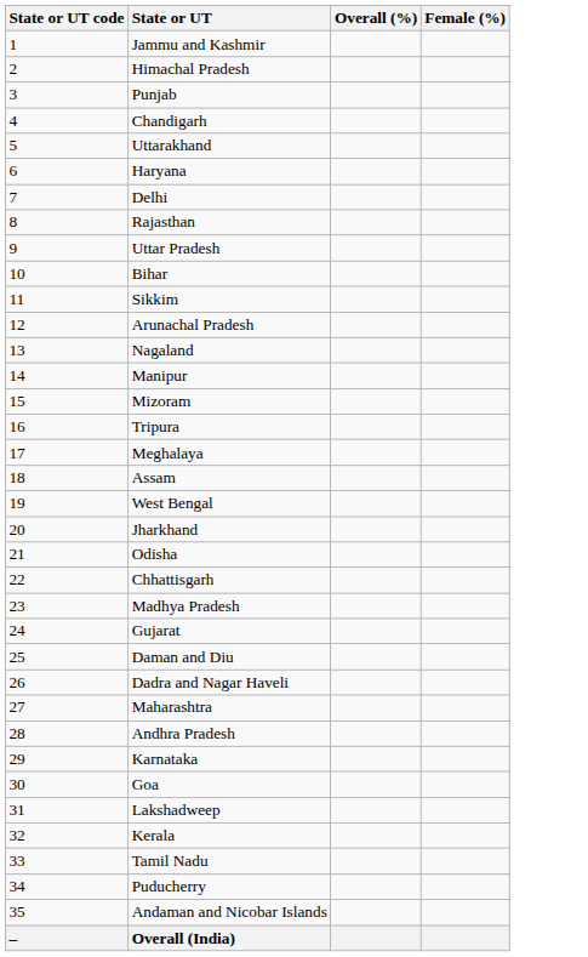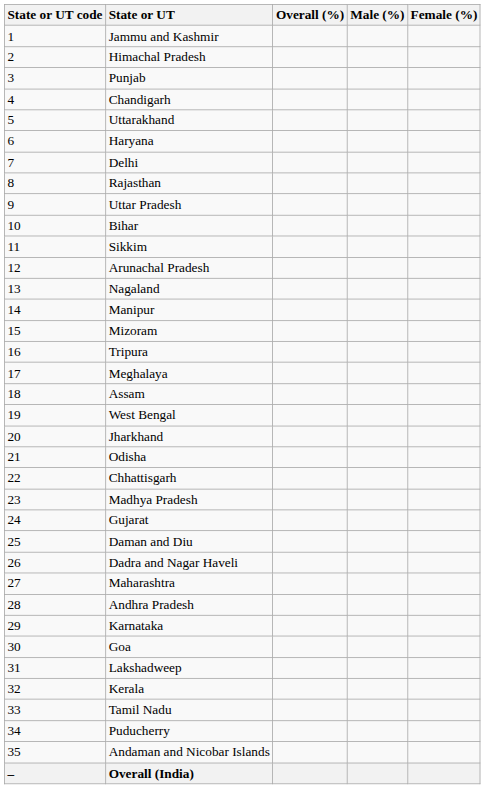+ column: Male (%)
